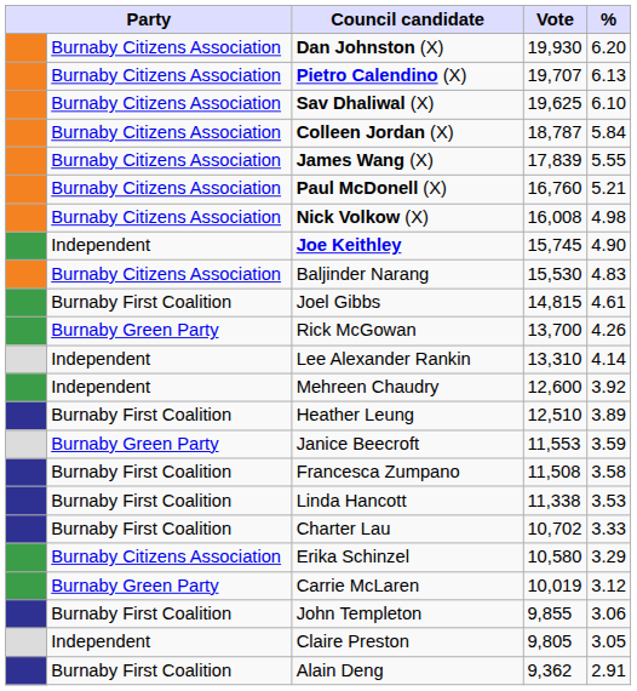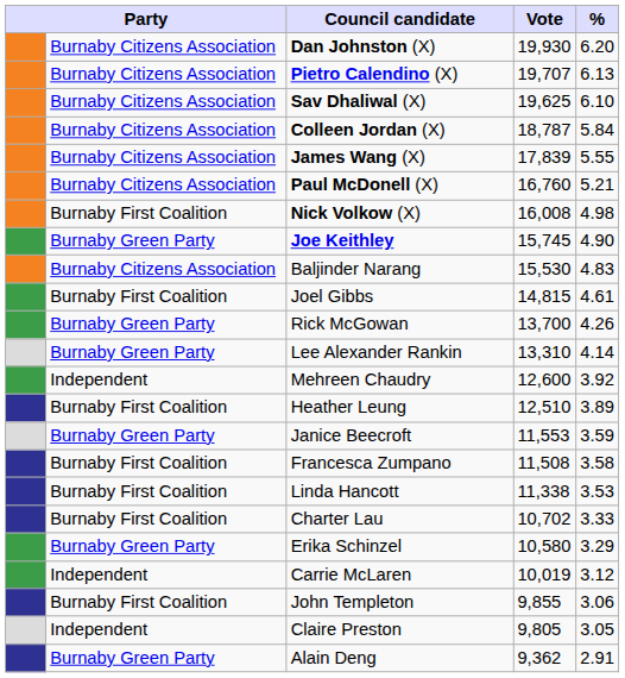Nick Volkow (X) | column 2: Burnaby Citizens Association -> Burnaby First Coalition
Joe Keithley | column 2: Independent -> Burnaby Green Party
Lee Alexander Rankin | column 2: Independent -> Burnaby Green Party
Erika Schinzel | column 2: Burnaby Citizens Association -> Burnaby Green Party
Carrie McLaren | column 2: Burnaby Green Party -> Independent
Alain Deng | column 2: Burnaby First Coalition -> Burnaby Green Party
